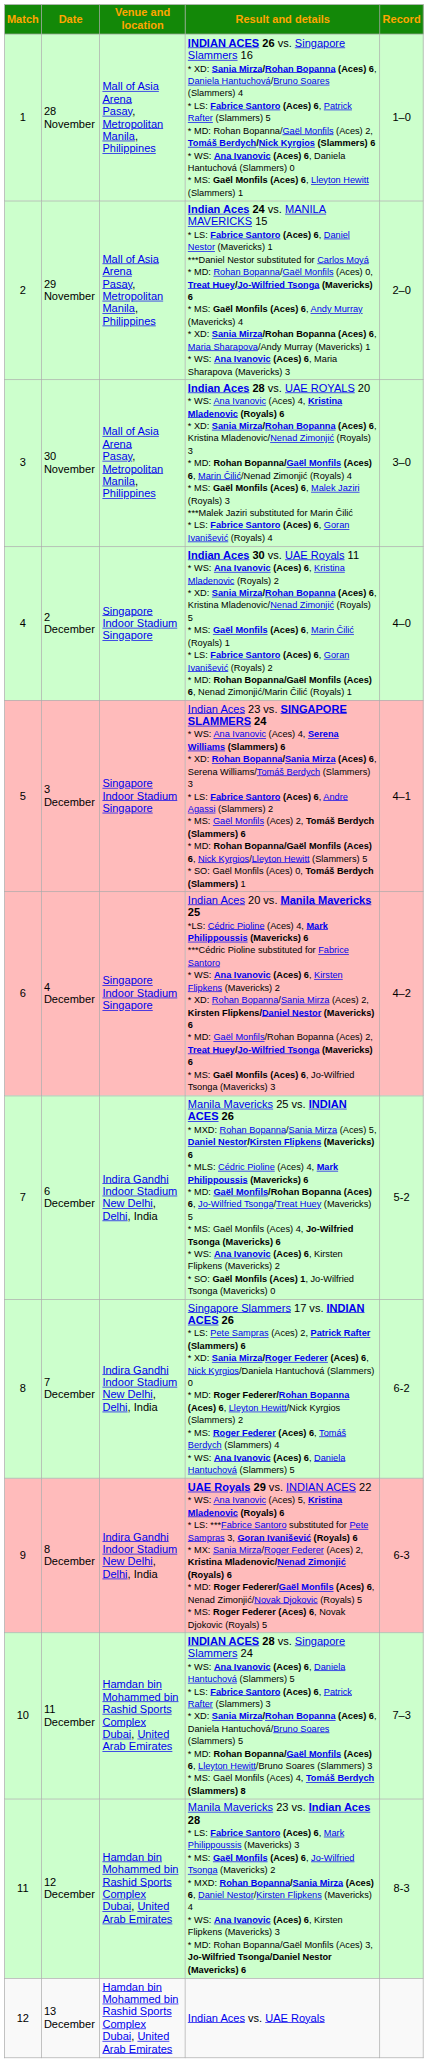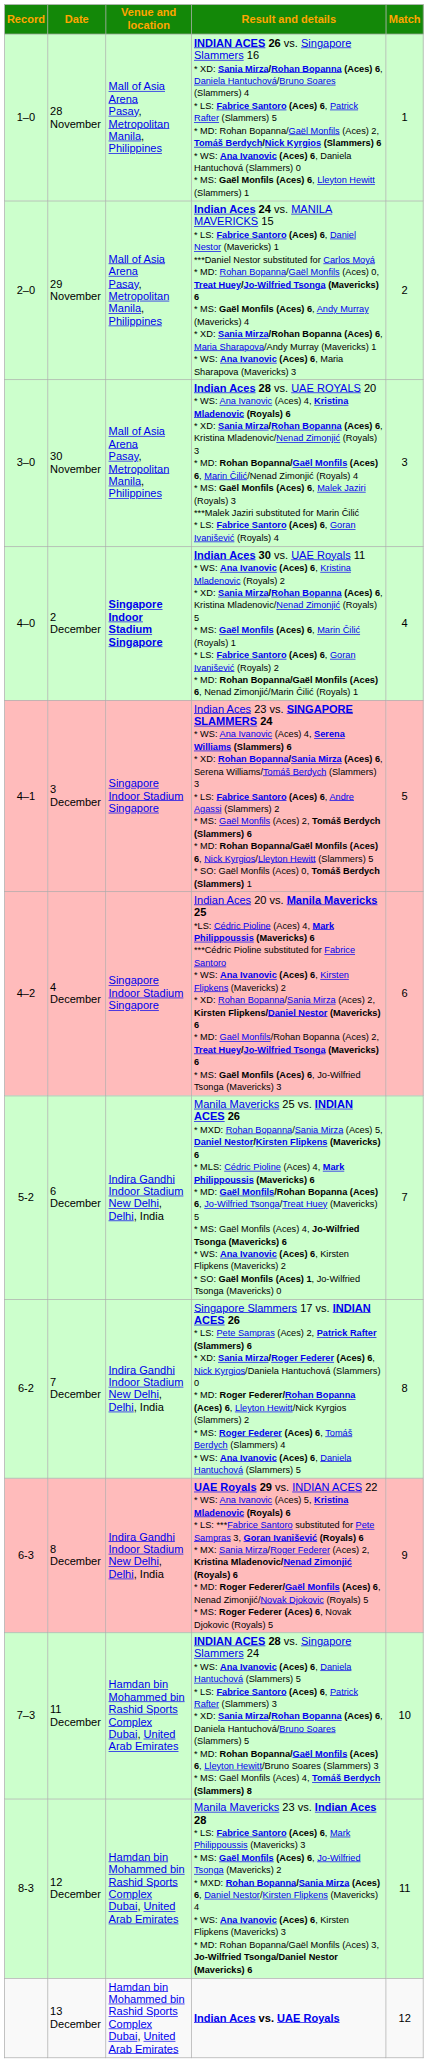columns swapped: Match <-> Record
2 December | Venue and location: normal -> bold
13 December | Result and details: normal -> bold
